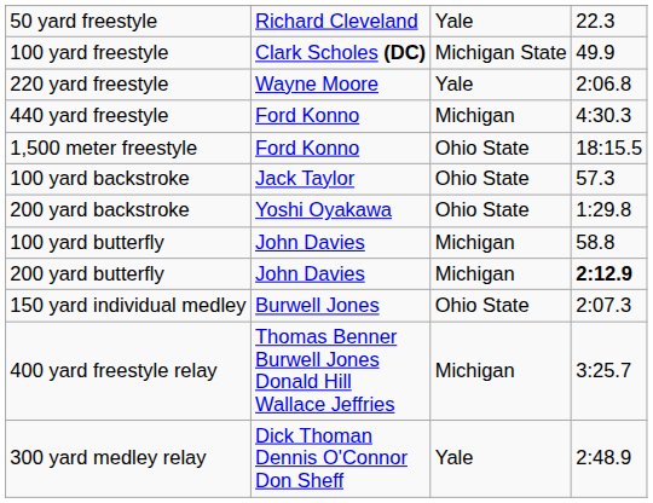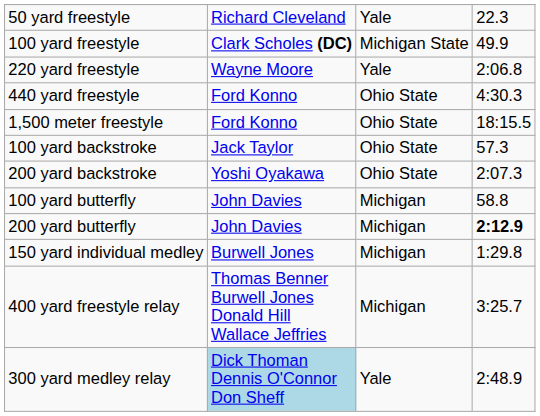440 yard freestyle | column 3: Michigan -> Ohio State
200 yard backstroke | column 4: 1:29.8 -> 2:07.3
150 yard individual medley | column 3: Ohio State -> Michigan
150 yard individual medley | column 4: 2:07.3 -> 1:29.8
300 yard medley relay | column 2: no background -> lightblue background
